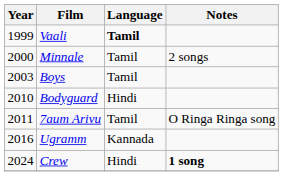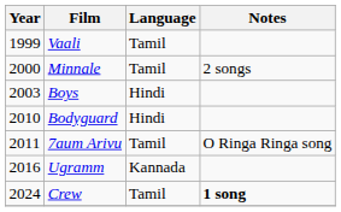Vaali | Language: bold -> normal
Boys | Language: Tamil -> Hindi
Crew | Language: Hindi -> Tamil
